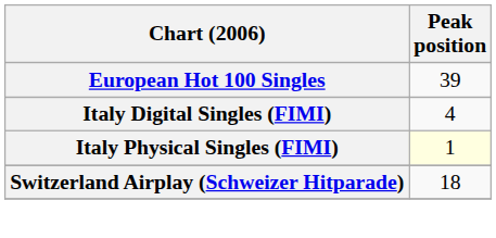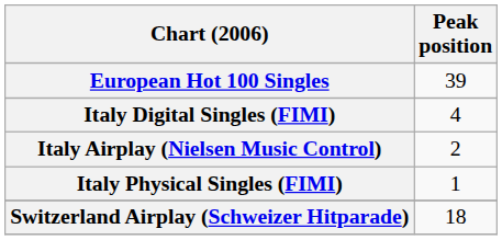+ row: Italy Airplay (Nielsen Music Control) | 2
Italy Physical Singles (FIMI) | Peak position: lightyellow background -> no background
